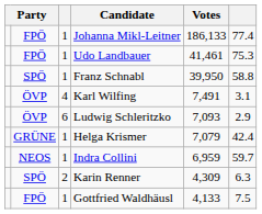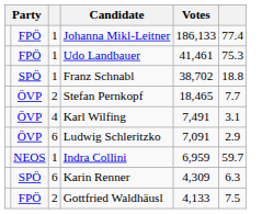Franz Schnabl | Votes: 39,950 -> 38,702
Franz Schnabl | column 6: 58.8 -> 18.8
+ row: ÖVP | 2 | Stefan Pernkopf | 18,465 | 7.7
Ludwig Schleritzko | Votes: 7,093 -> 7,091
- row: GRÜNE | 1 | Helga Krismer | 7,079 | 42.4
Karin Renner | column 3: 2 -> 6
Gottfried Waldhäusl | column 3: 1 -> 2
